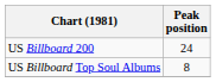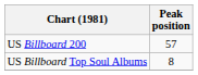US Billboard 200 | Peak position: 24 -> 57
